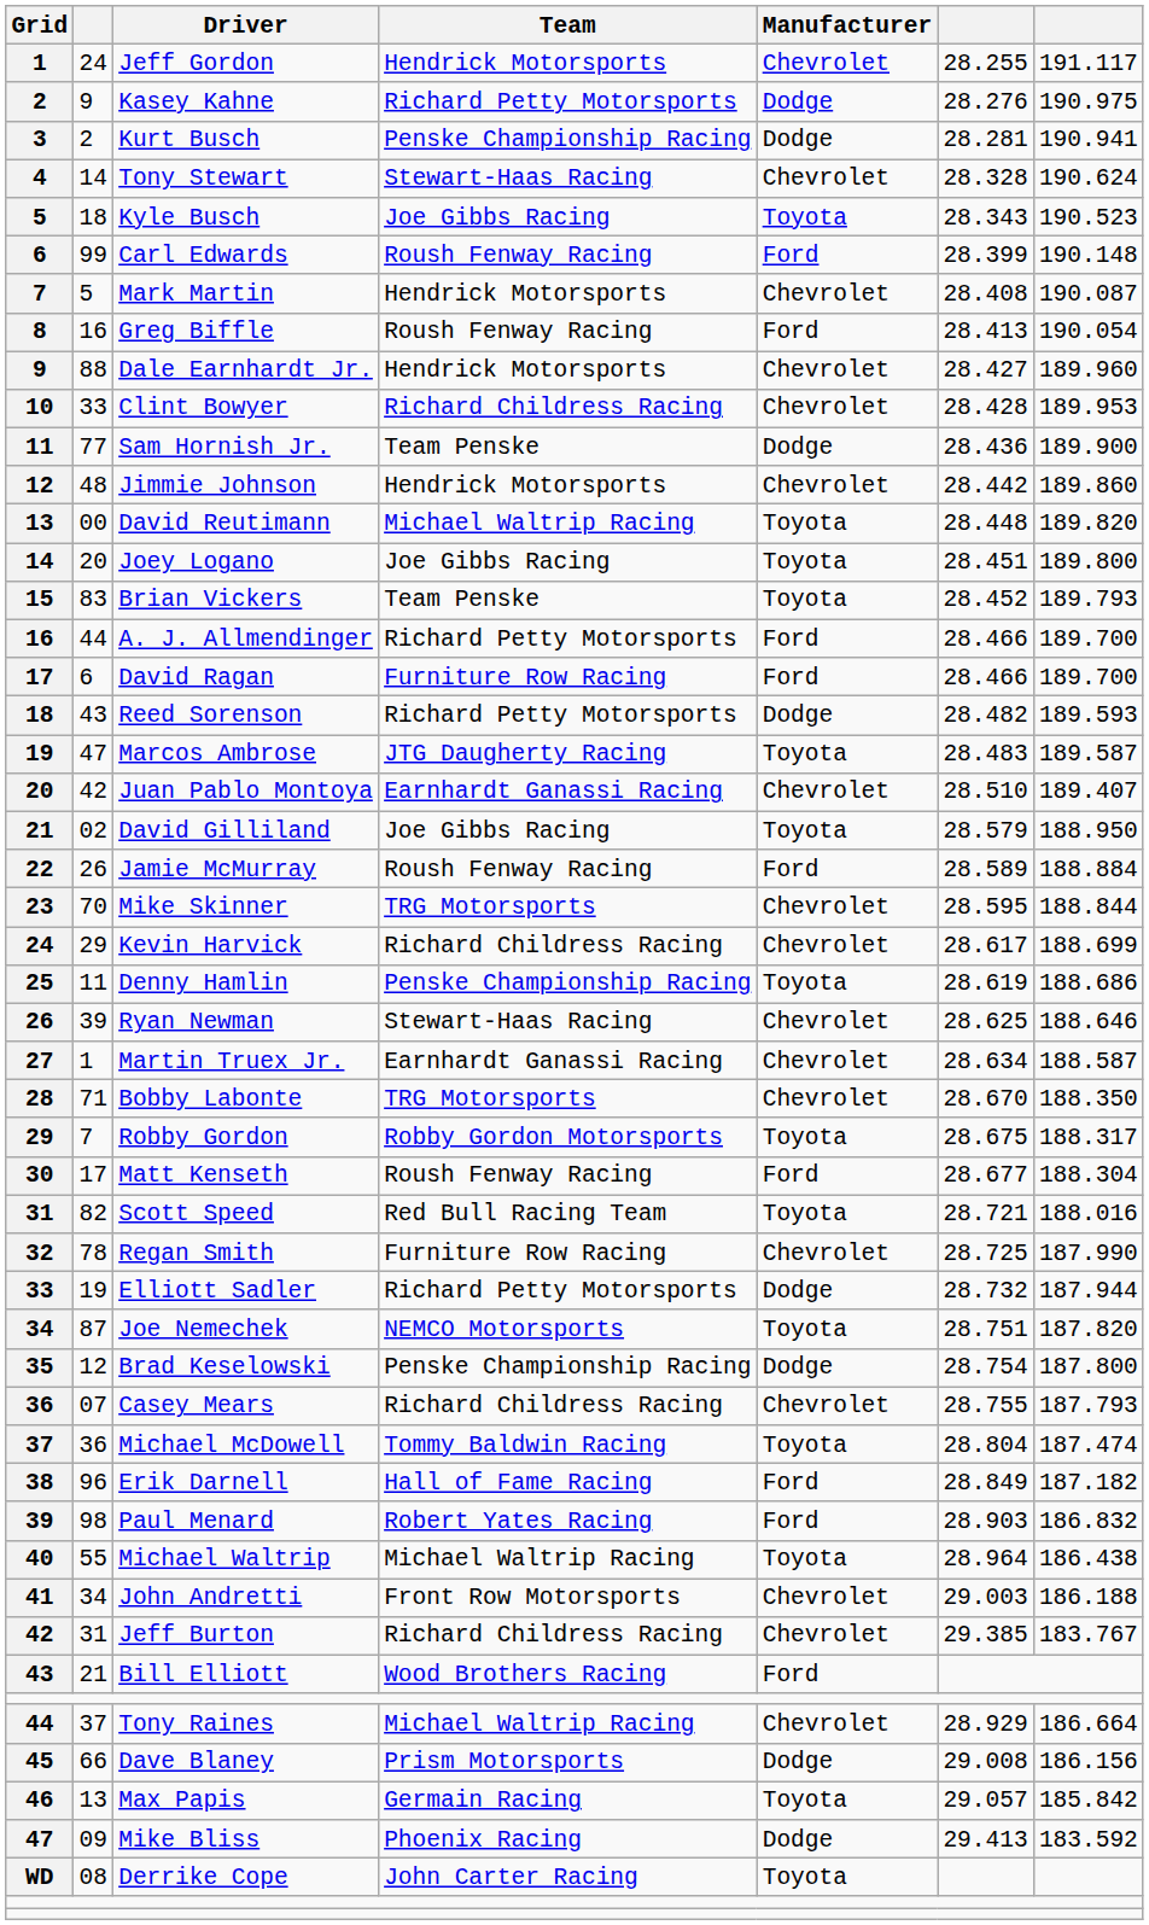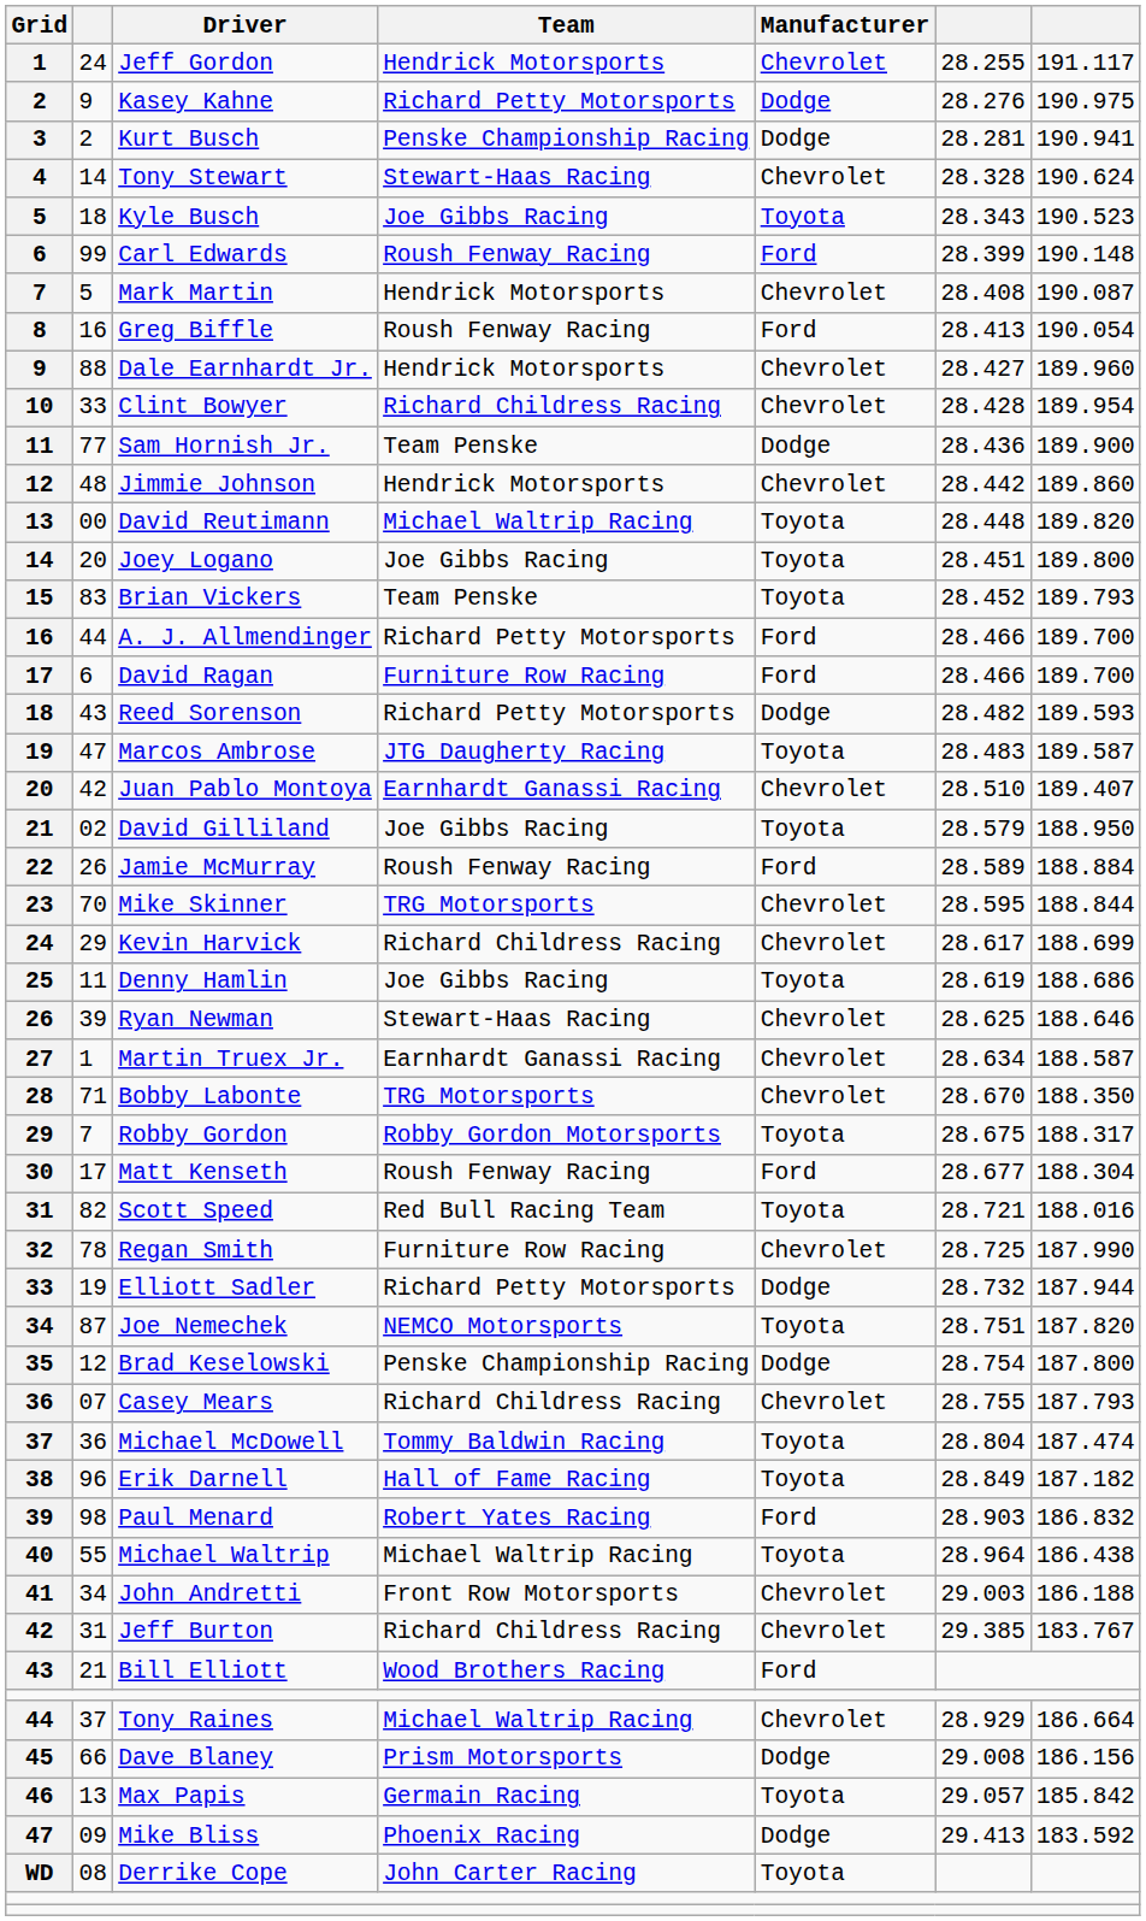Clint Bowyer | column 7: 189.953 -> 189.954
Denny Hamlin | Team: Penske Championship Racing -> Joe Gibbs Racing
Erik Darnell | Manufacturer: Ford -> Toyota
